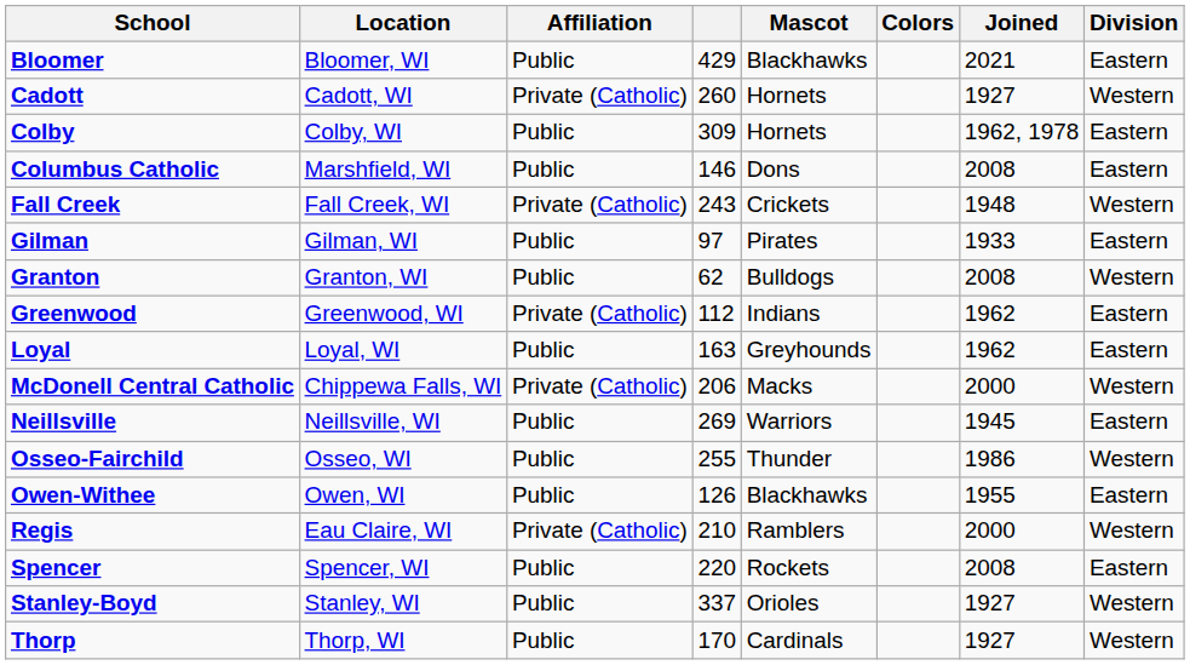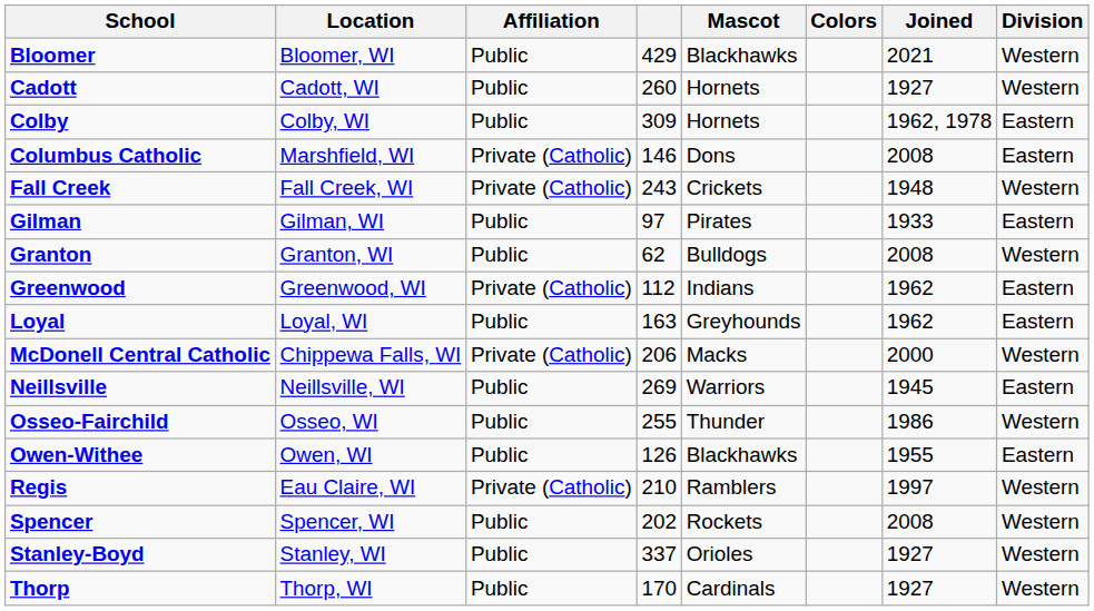Bloomer | Division: Eastern -> Western
Cadott | Affiliation: Private (Catholic) -> Public
Columbus Catholic | Affiliation: Public -> Private (Catholic)
Regis | Joined: 2000 -> 1997
Spencer | column 4: 220 -> 202
Spencer | Division: Eastern -> Western
